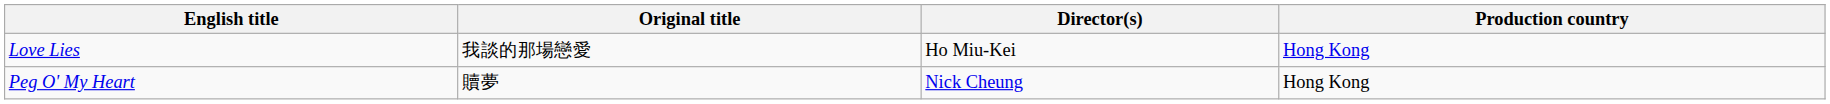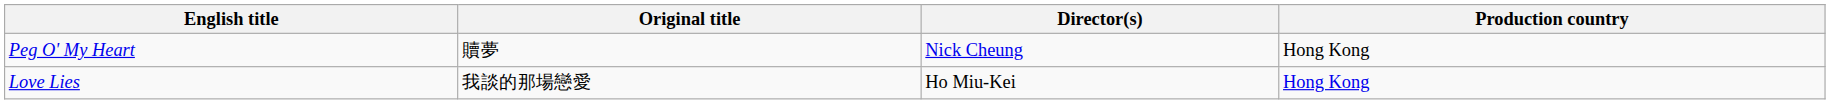rows swapped: Love Lies <-> Peg O' My Heart
